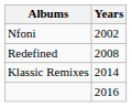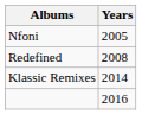Nfoni | Years: 2002 -> 2005
